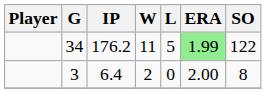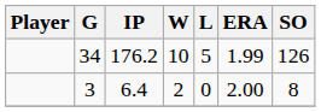34 | W: 11 -> 10
34 | ERA: lightgreen background -> no background
34 | SO: 122 -> 126
